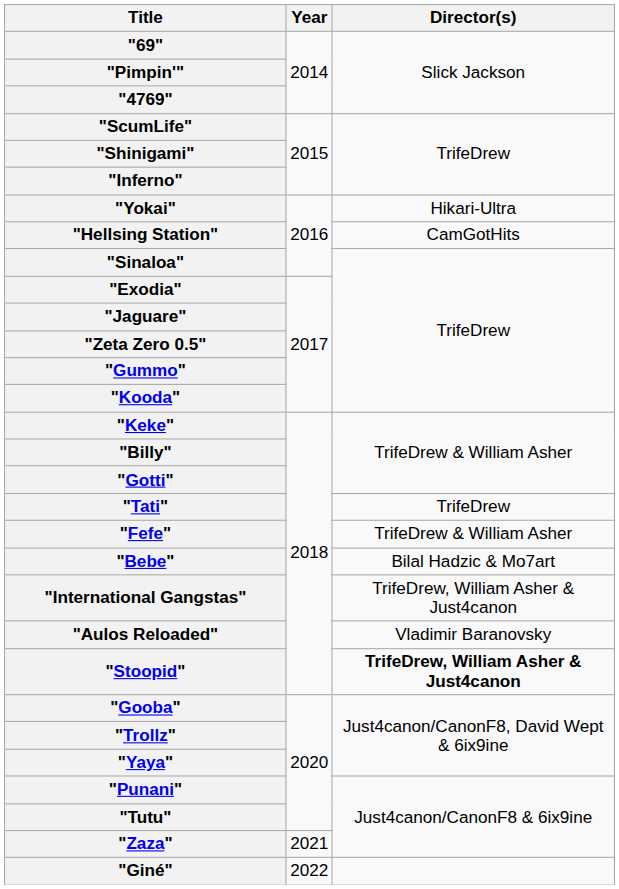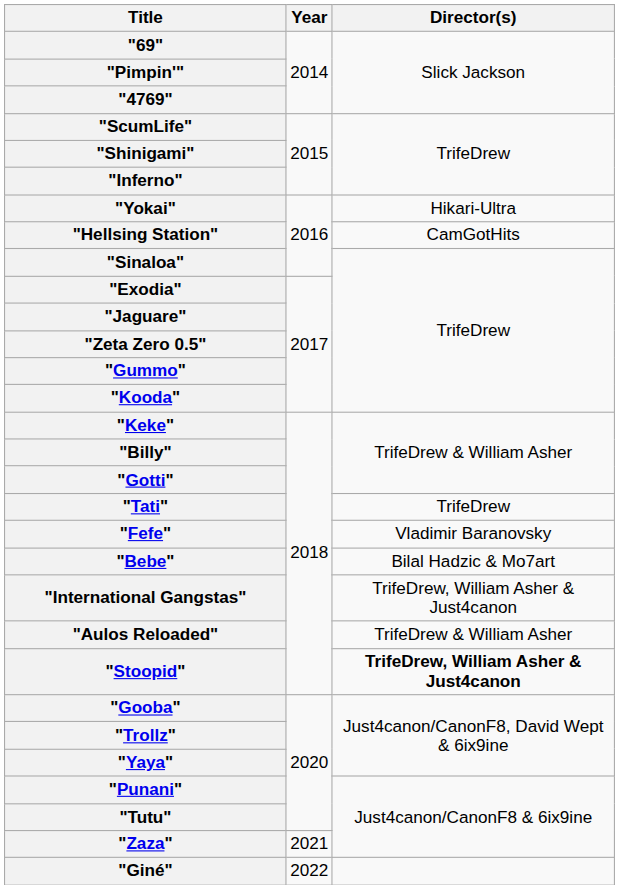"Fefe" | Director(s): TrifeDrew & William Asher -> Vladimir Baranovsky
"Aulos Reloaded" | Director(s): Vladimir Baranovsky -> TrifeDrew & William Asher
